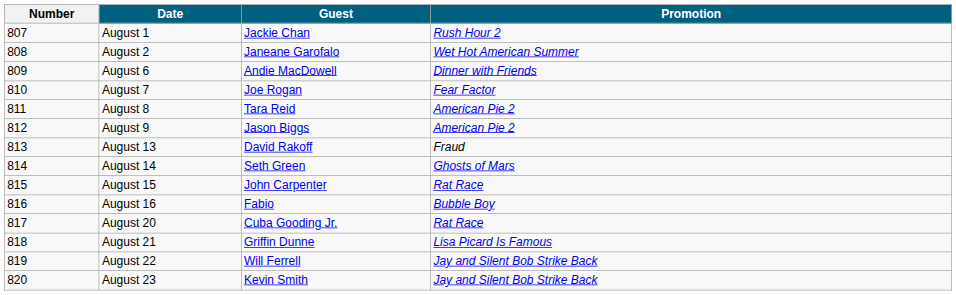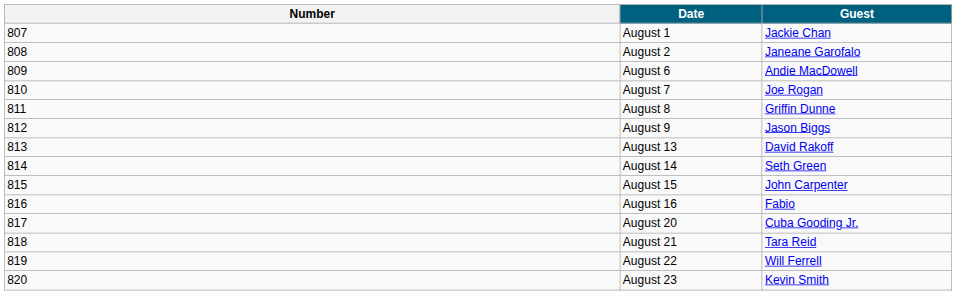- column: Promotion | Rush Hour 2 | Wet Hot American Summer | Dinner with Friends | Fear Factor | American Pie 2 | American Pie 2 | Fraud | Ghosts of Mars | Rat Race | Bubble Boy | Rat Race | Lisa Picard Is Famous | Jay and Silent Bob Strike Back | Jay and Silent Bob Strike Back
August 8 | Guest: Tara Reid -> Griffin Dunne
August 21 | Guest: Griffin Dunne -> Tara Reid
